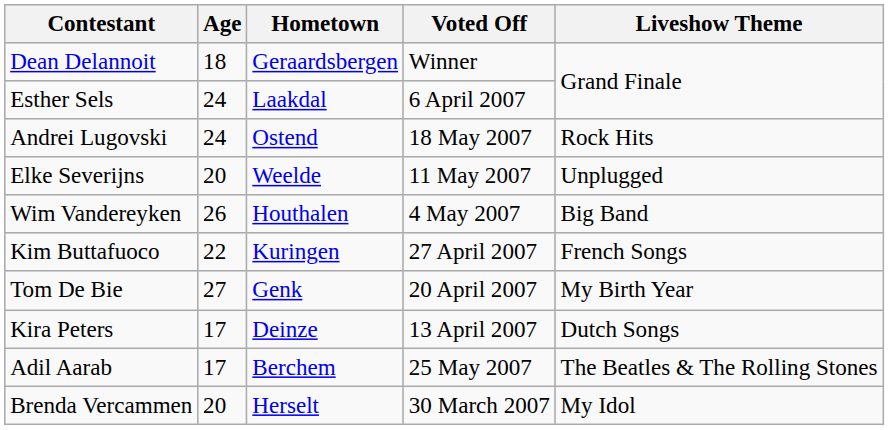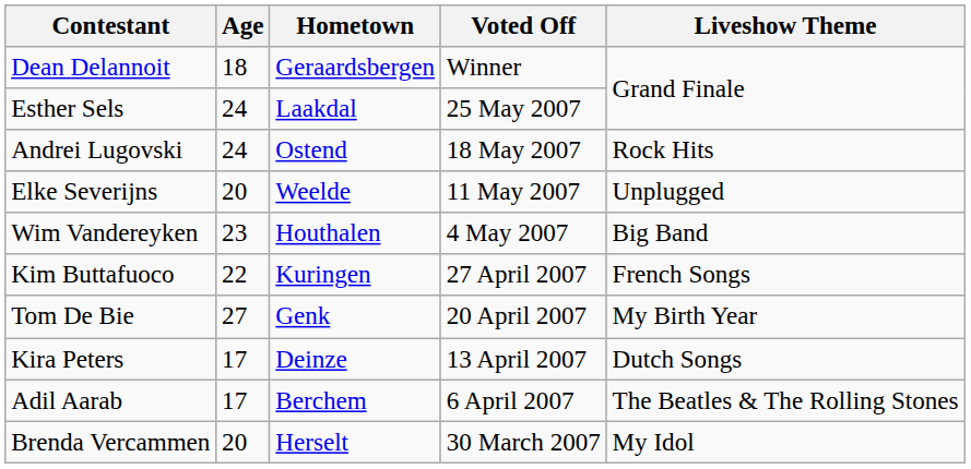Esther Sels | Voted Off: 6 April 2007 -> 25 May 2007
Wim Vandereyken | Age: 26 -> 23
Adil Aarab | Voted Off: 25 May 2007 -> 6 April 2007
